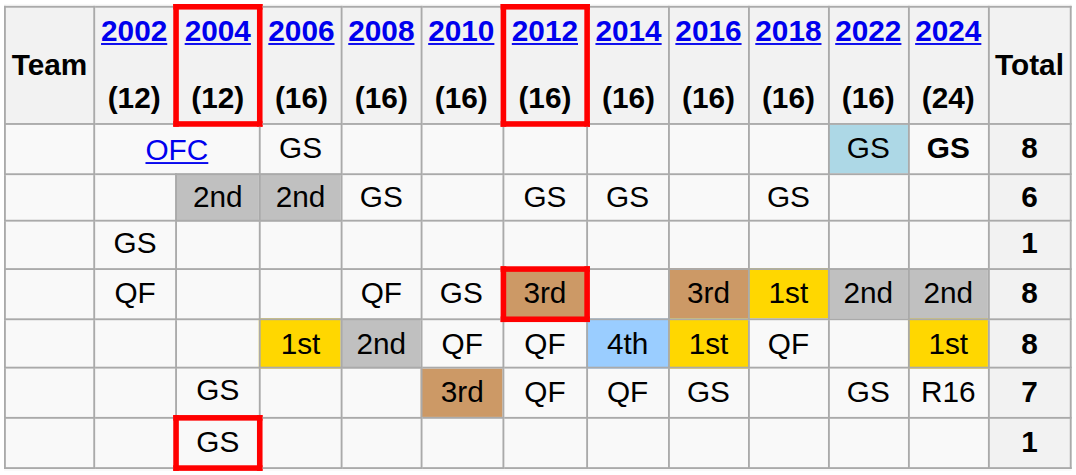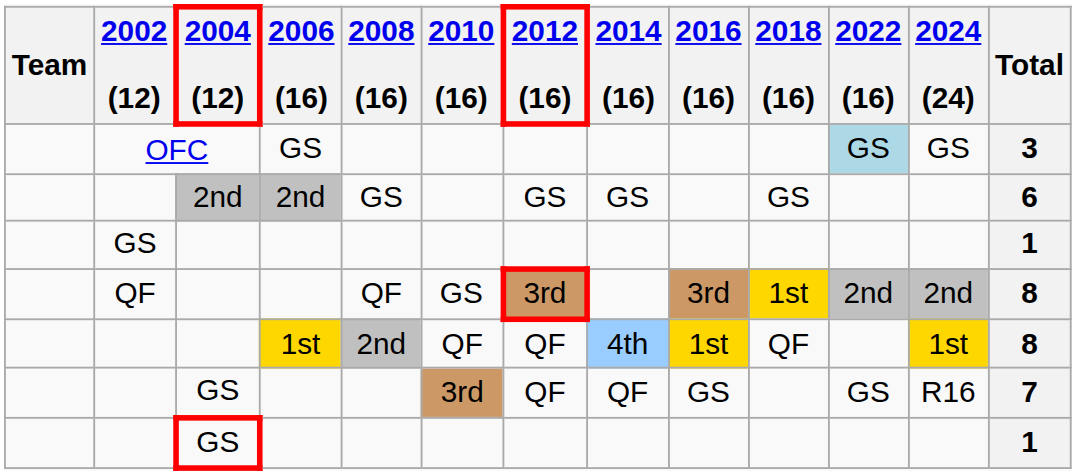OFC | 2024 (24): bold -> normal
OFC | Total: 8 -> 3
